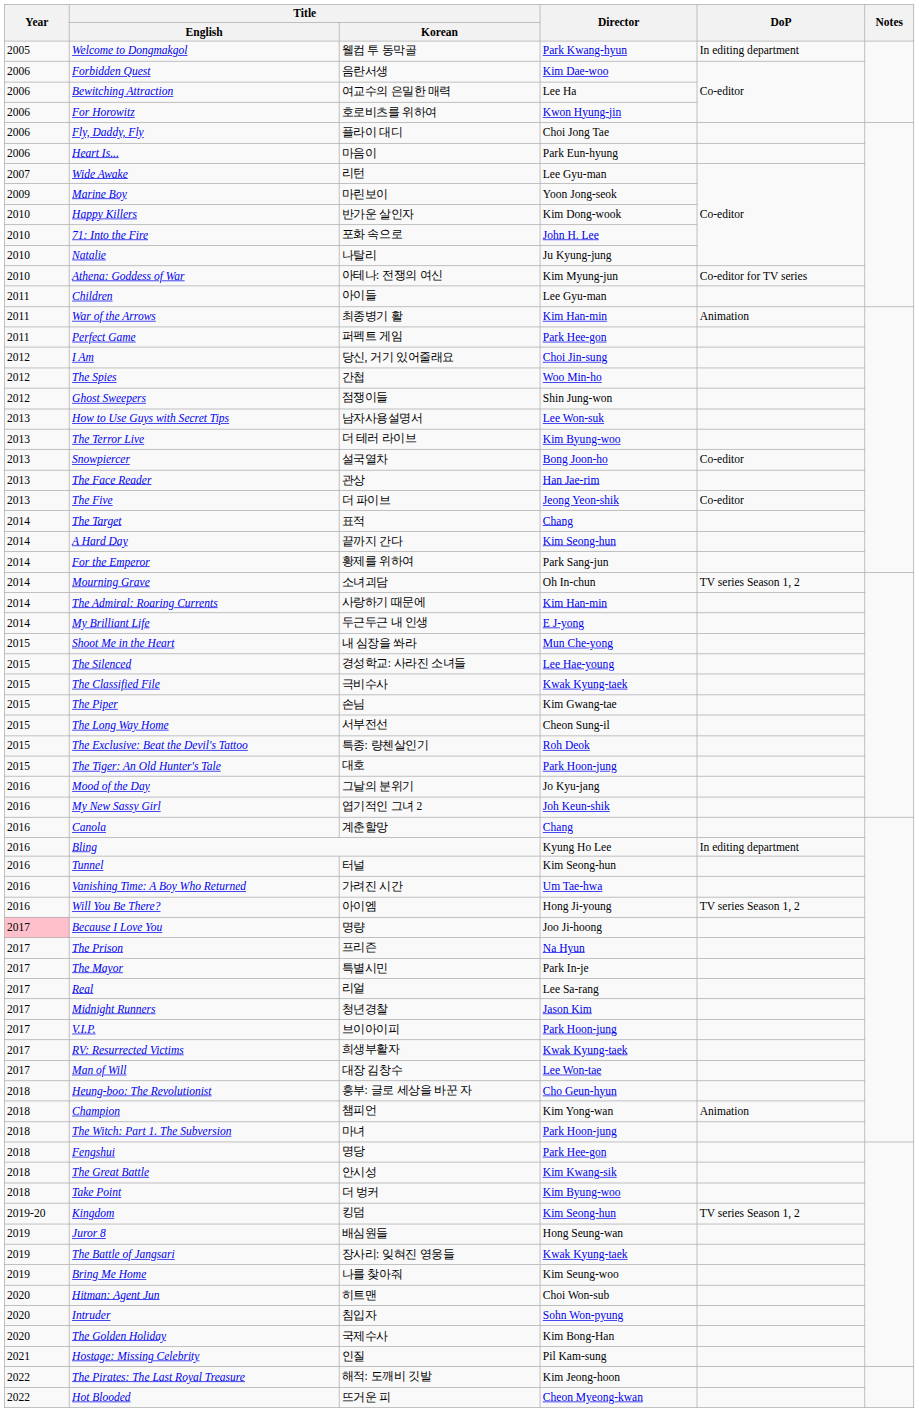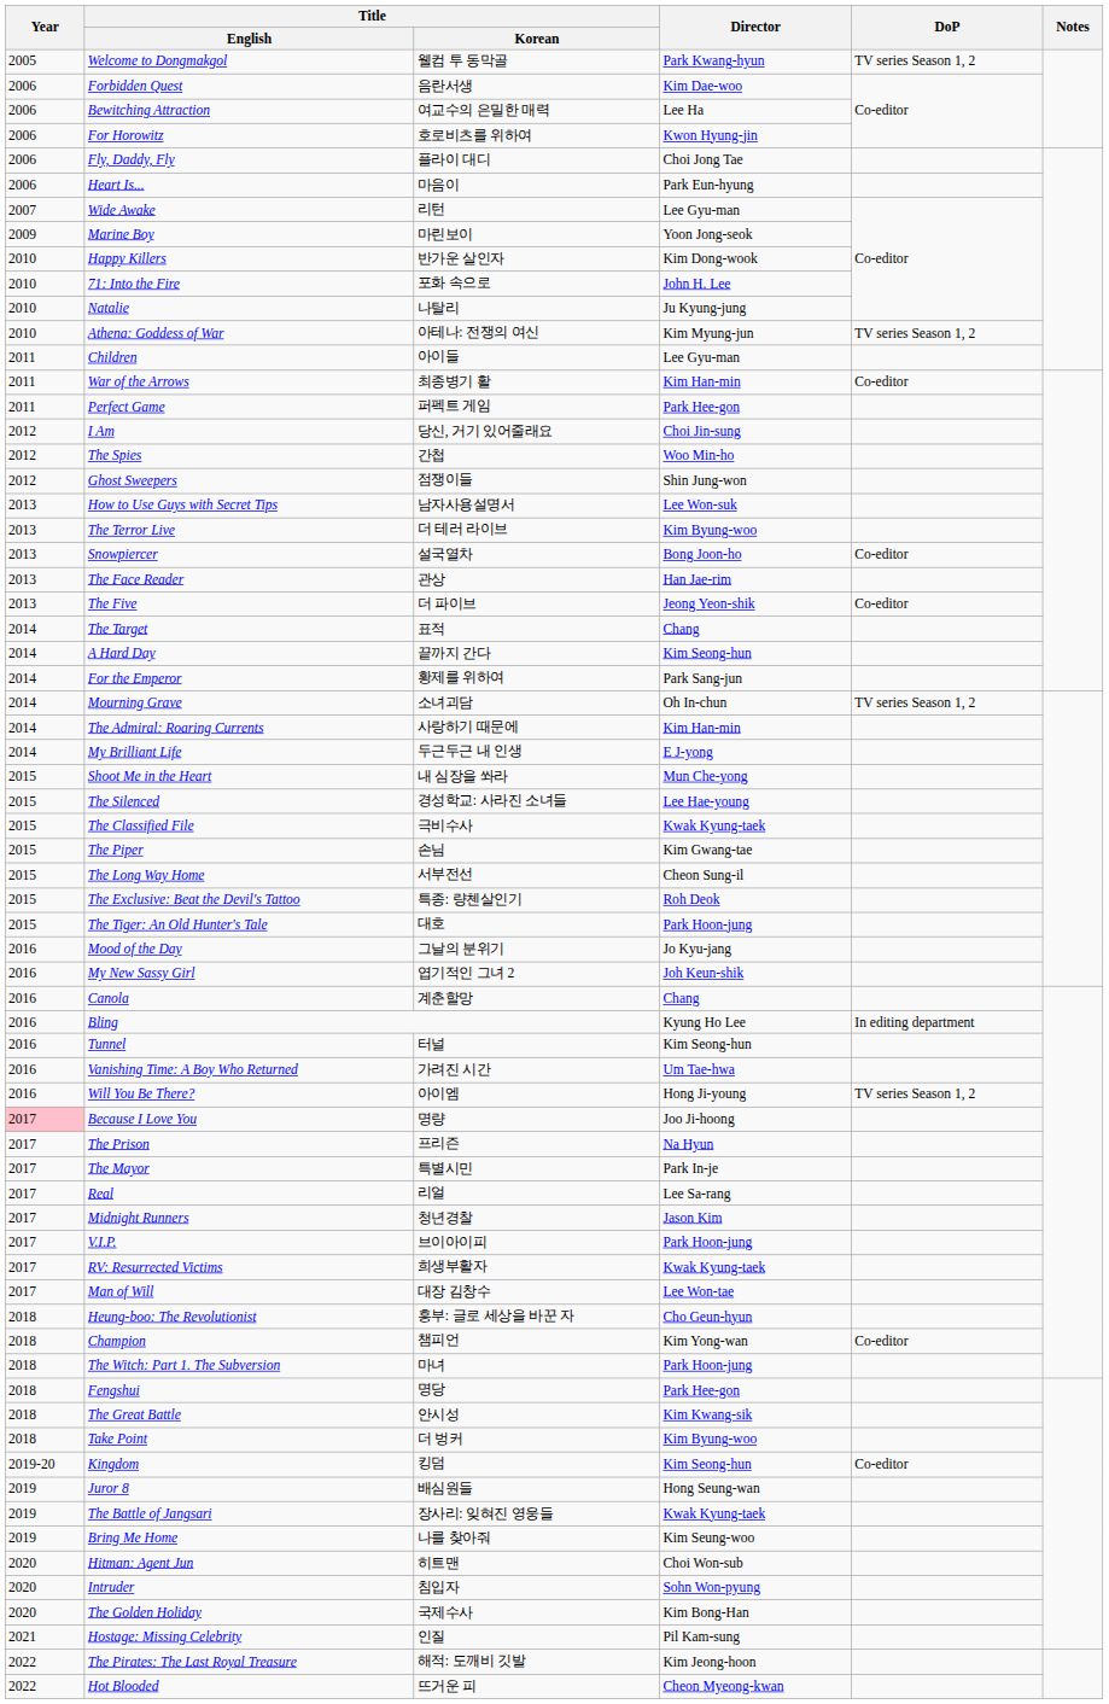Welcome to Dongmakgol | DoP: In editing department -> TV series Season 1, 2
Athena: Goddess of War | DoP: Co-editor for TV series -> TV series Season 1, 2
War of the Arrows | DoP: Animation -> Co-editor
Champion | DoP: Animation -> Co-editor
Kingdom | DoP: TV series Season 1, 2 -> Co-editor
